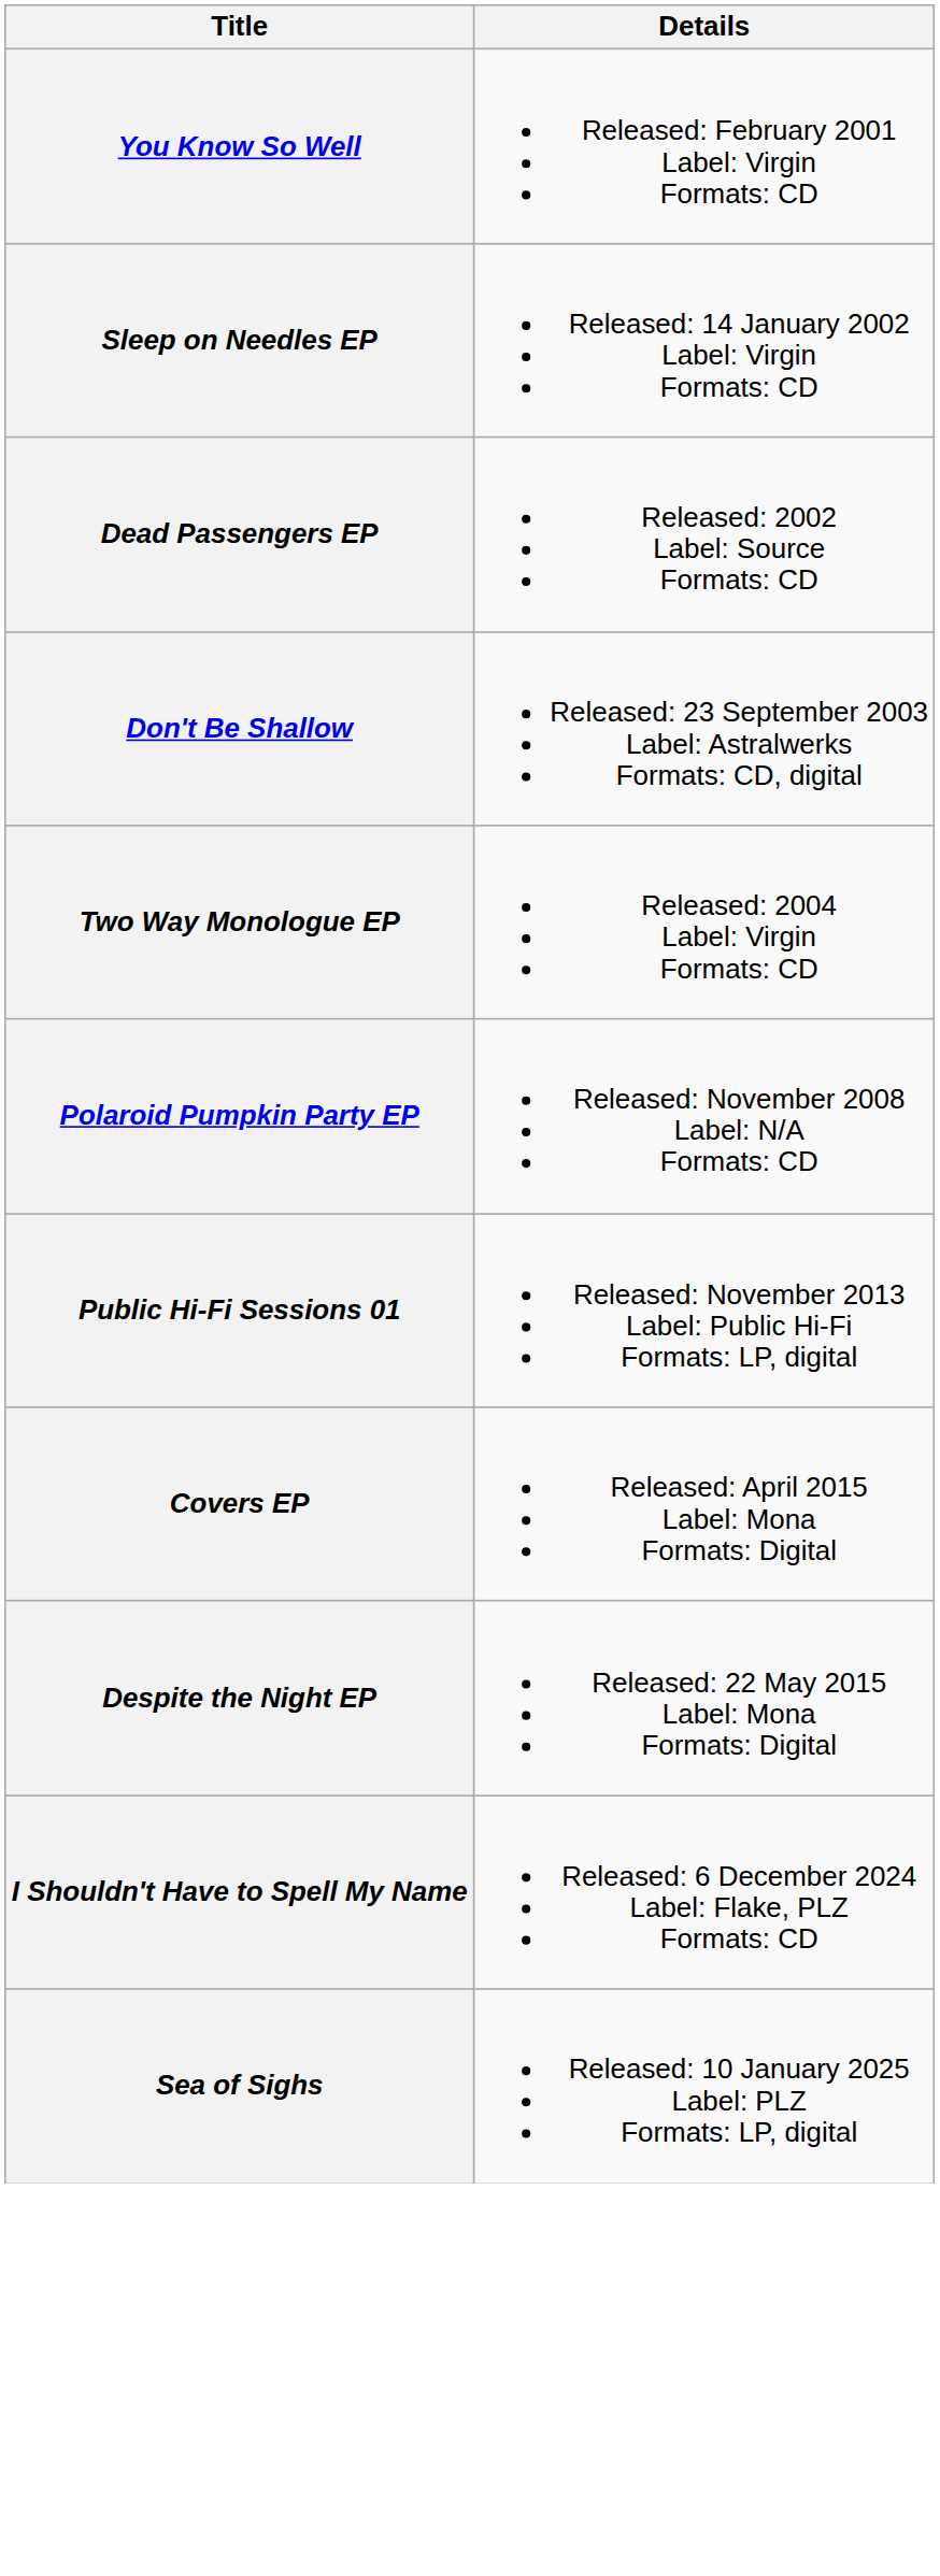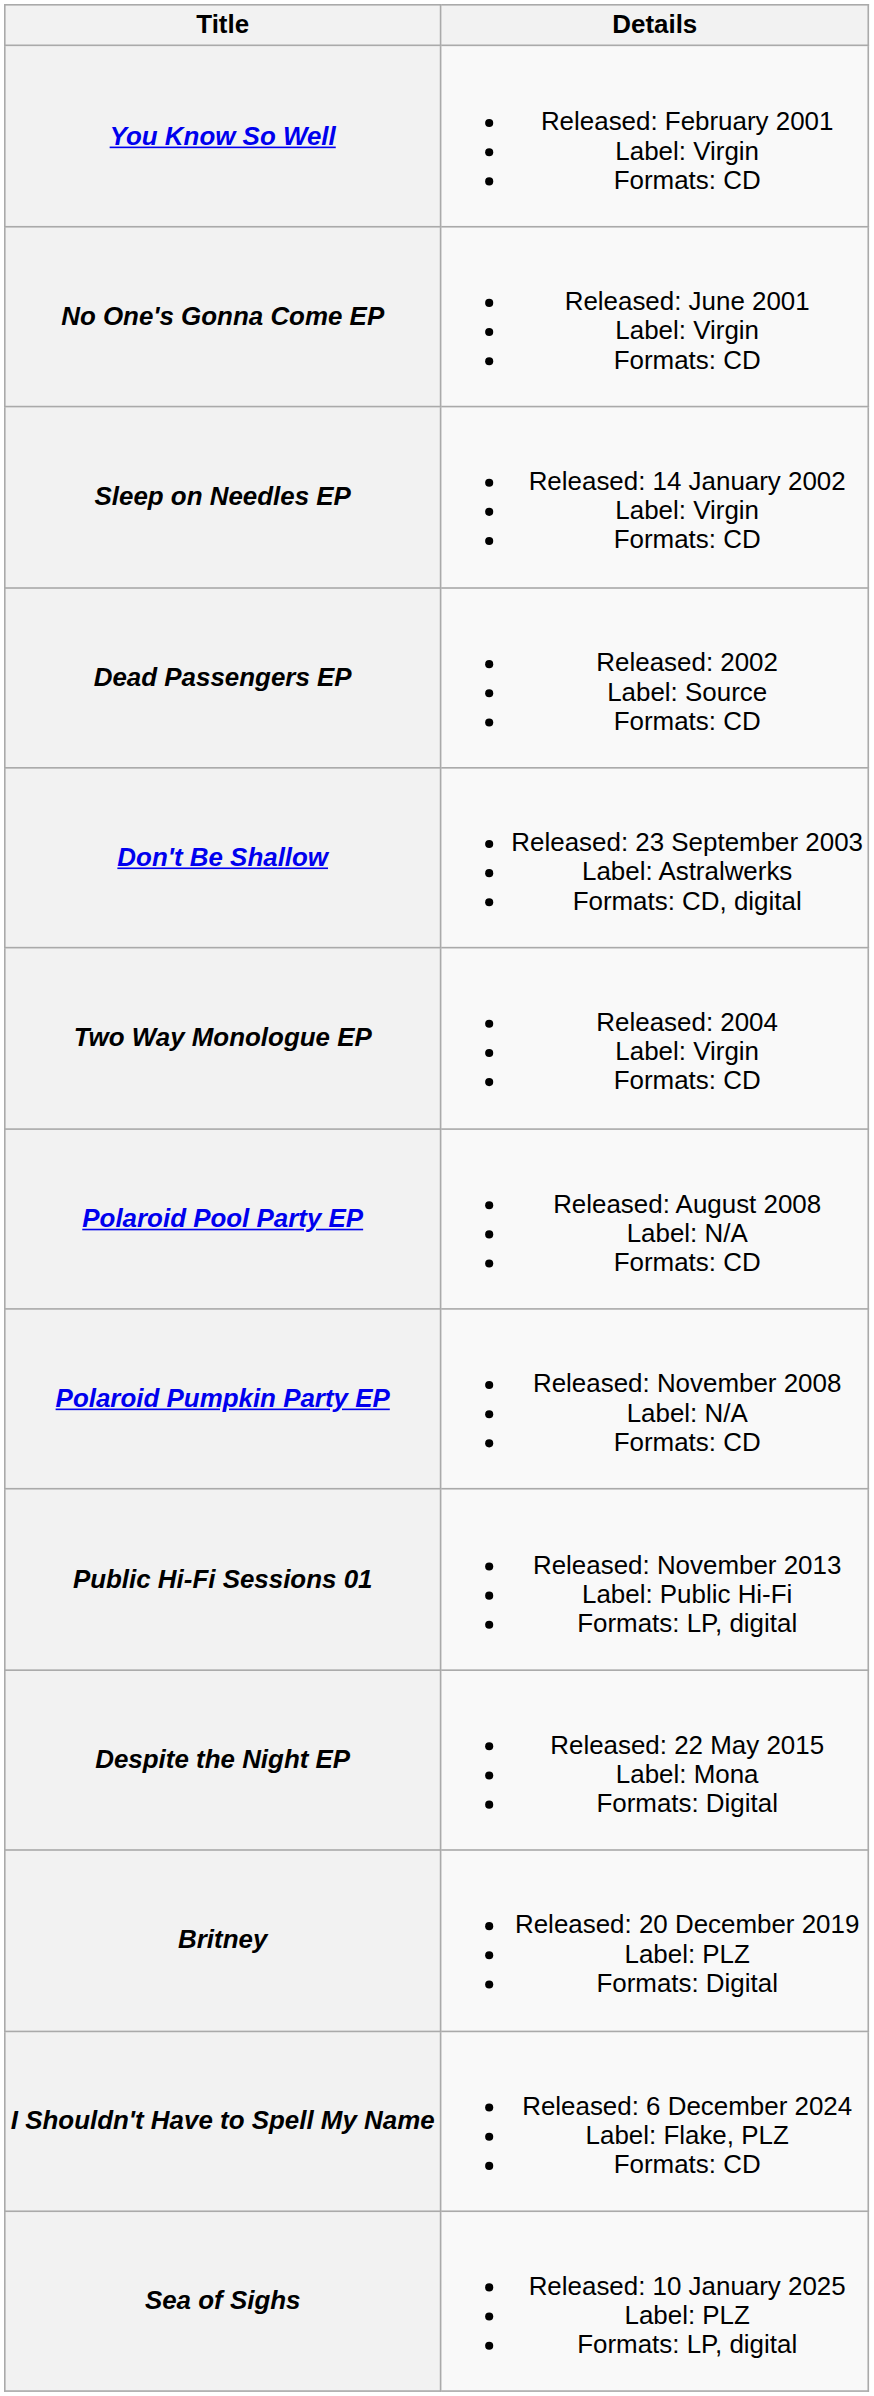+ row: No One's Gonna Come EP | Released: June 2001 Label: Virgin Formats: CD
+ row: Polaroid Pool Party EP | Released: August 2008 Label: N/A Formats: CD
- row: Covers EP | Released: April 2015 Label: Mona Formats: Digital
+ row: Britney | Released: 20 December 2019 Label: PLZ Formats: Digital
